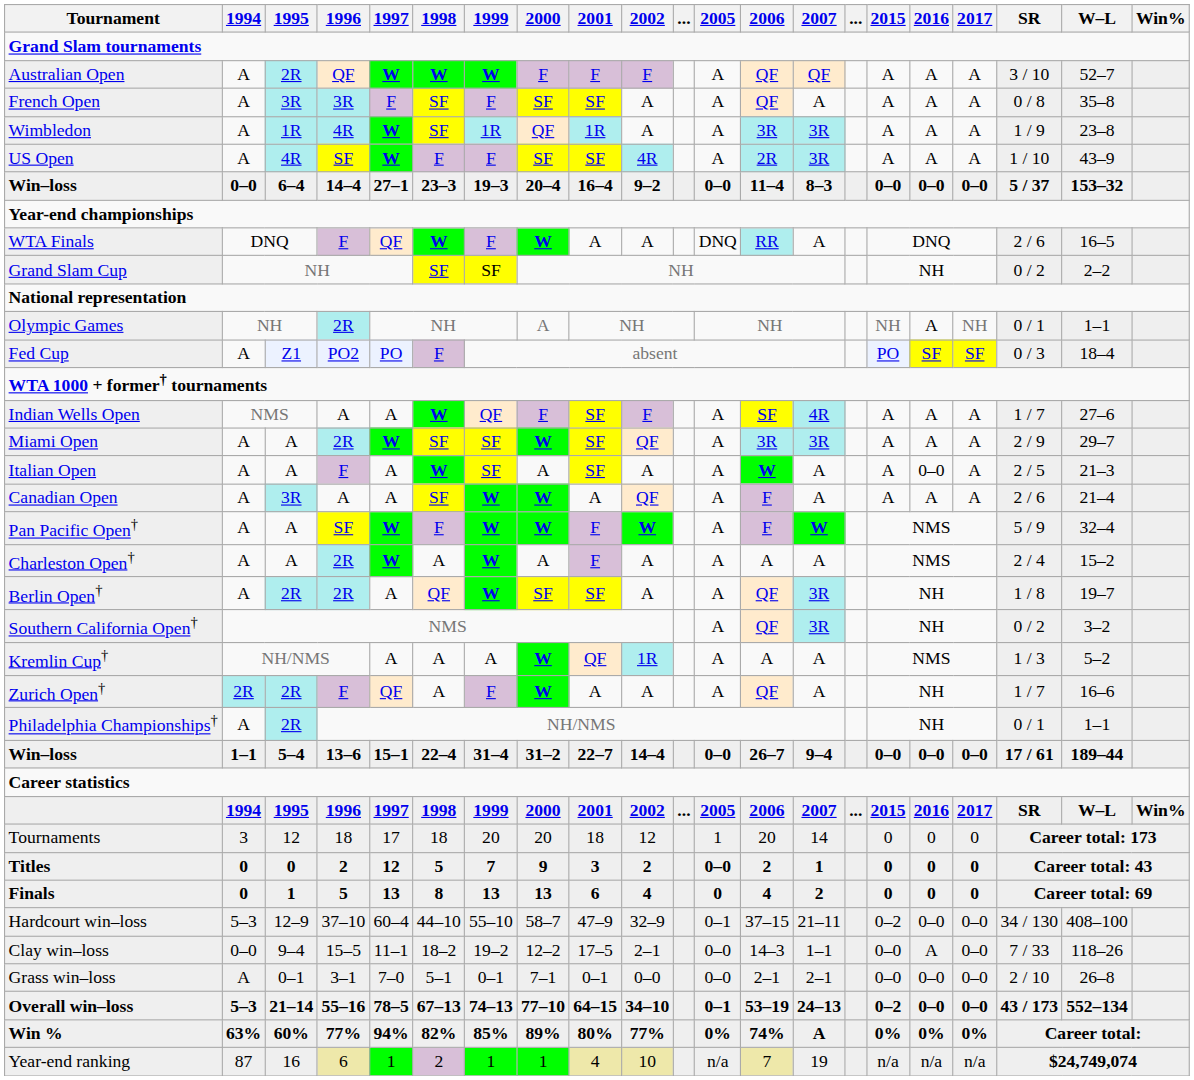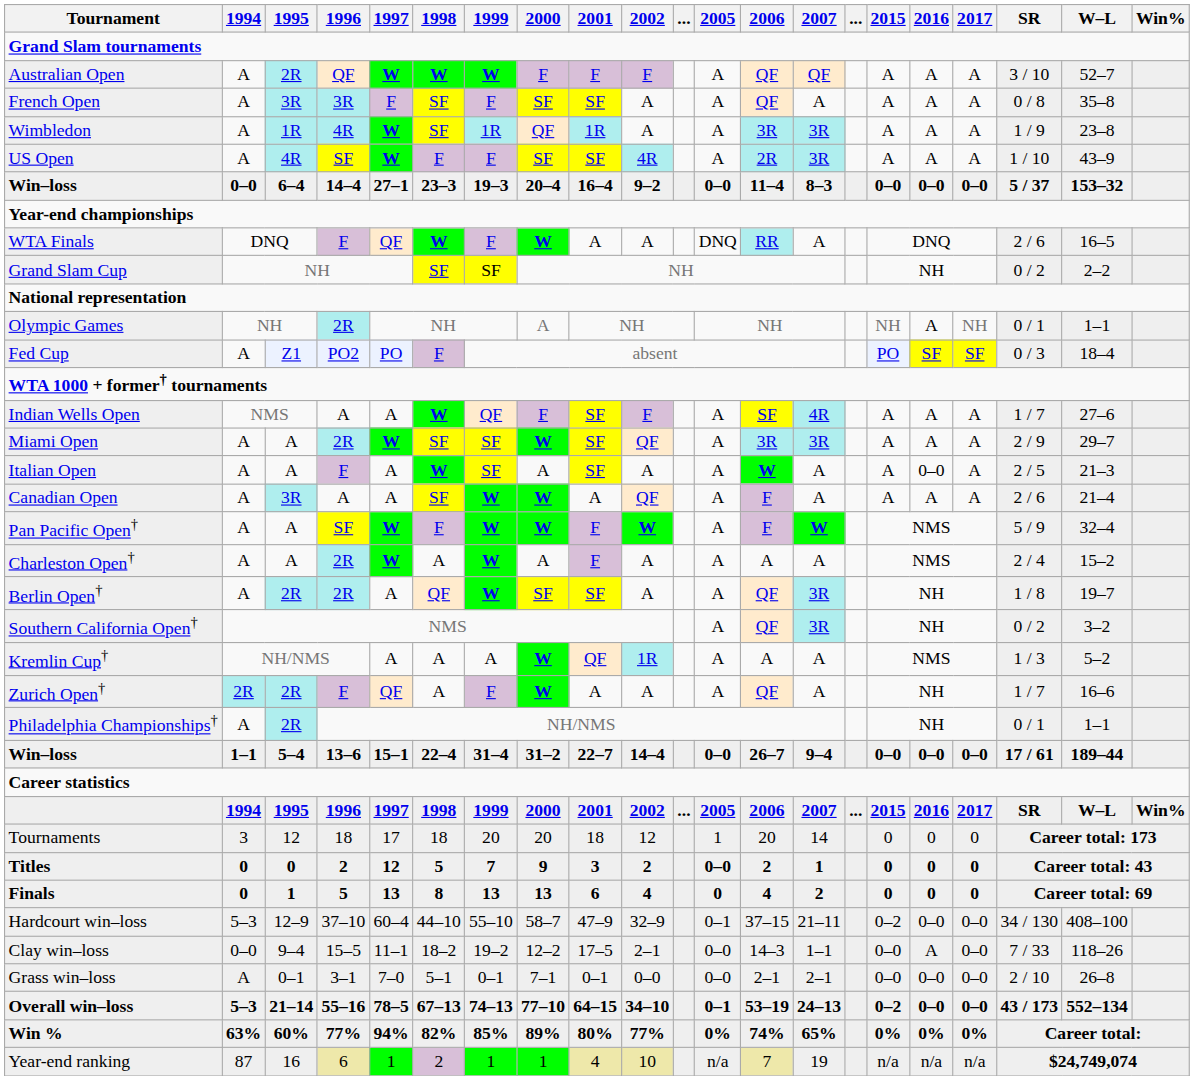Win % | 2007: A -> 65%
